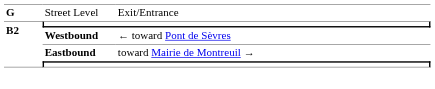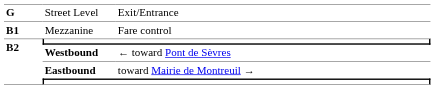+ row: B1 | Mezzanine | Fare control
